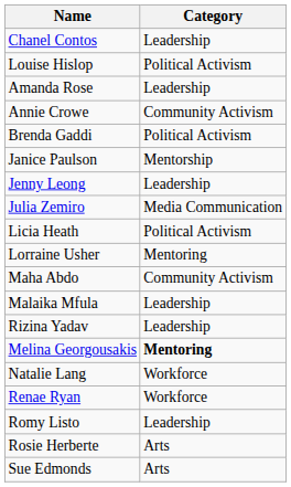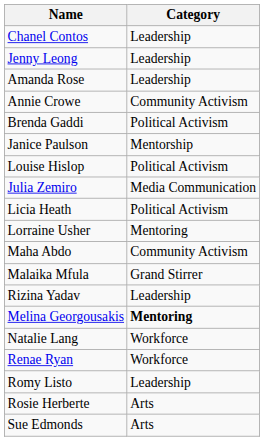rows swapped: Louise Hislop <-> Jenny Leong
Malaika Mfula | Category: Leadership -> Grand Stirrer
